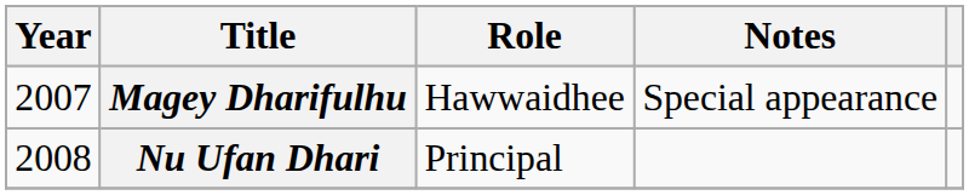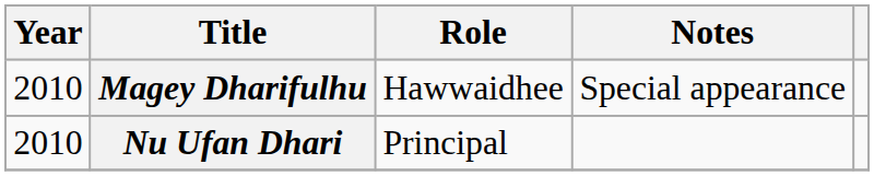Magey Dharifulhu | Year: 2007 -> 2010
Nu Ufan Dhari | Year: 2008 -> 2010
